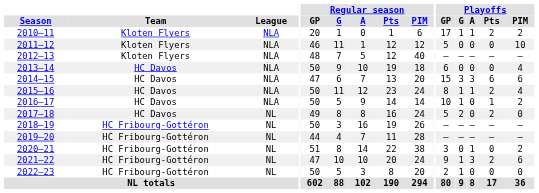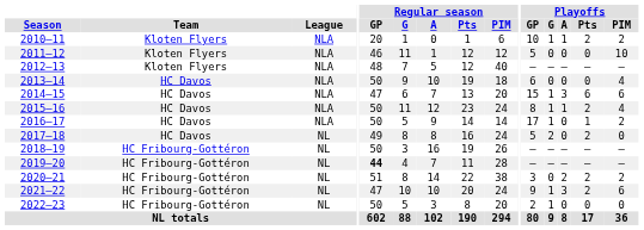2010–11 | Playoffs / GP: 17 -> 10
2014–15 | Playoffs / G: 3 -> 1
2016–17 | Playoffs / GP: 10 -> 17
2019–20 | Regular season / GP: normal -> bold
2020–21 | Playoffs / A: 1 -> 2
2020–21 | Playoffs / Pts: 0 -> 2
